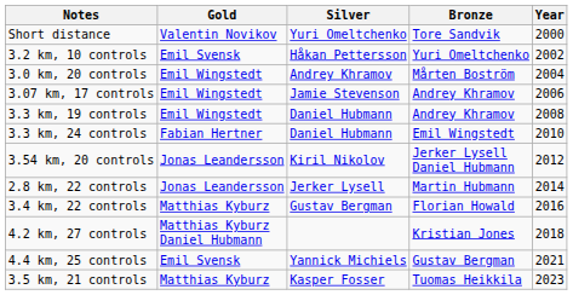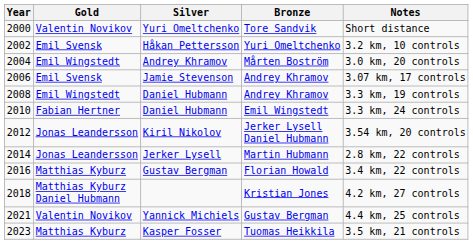columns swapped: Year <-> Notes
Jamie Stevenson | Gold: Emil Wingstedt -> Emil Svensk
Yannick Michiels | Gold: Emil Svensk -> Valentin Novikov
